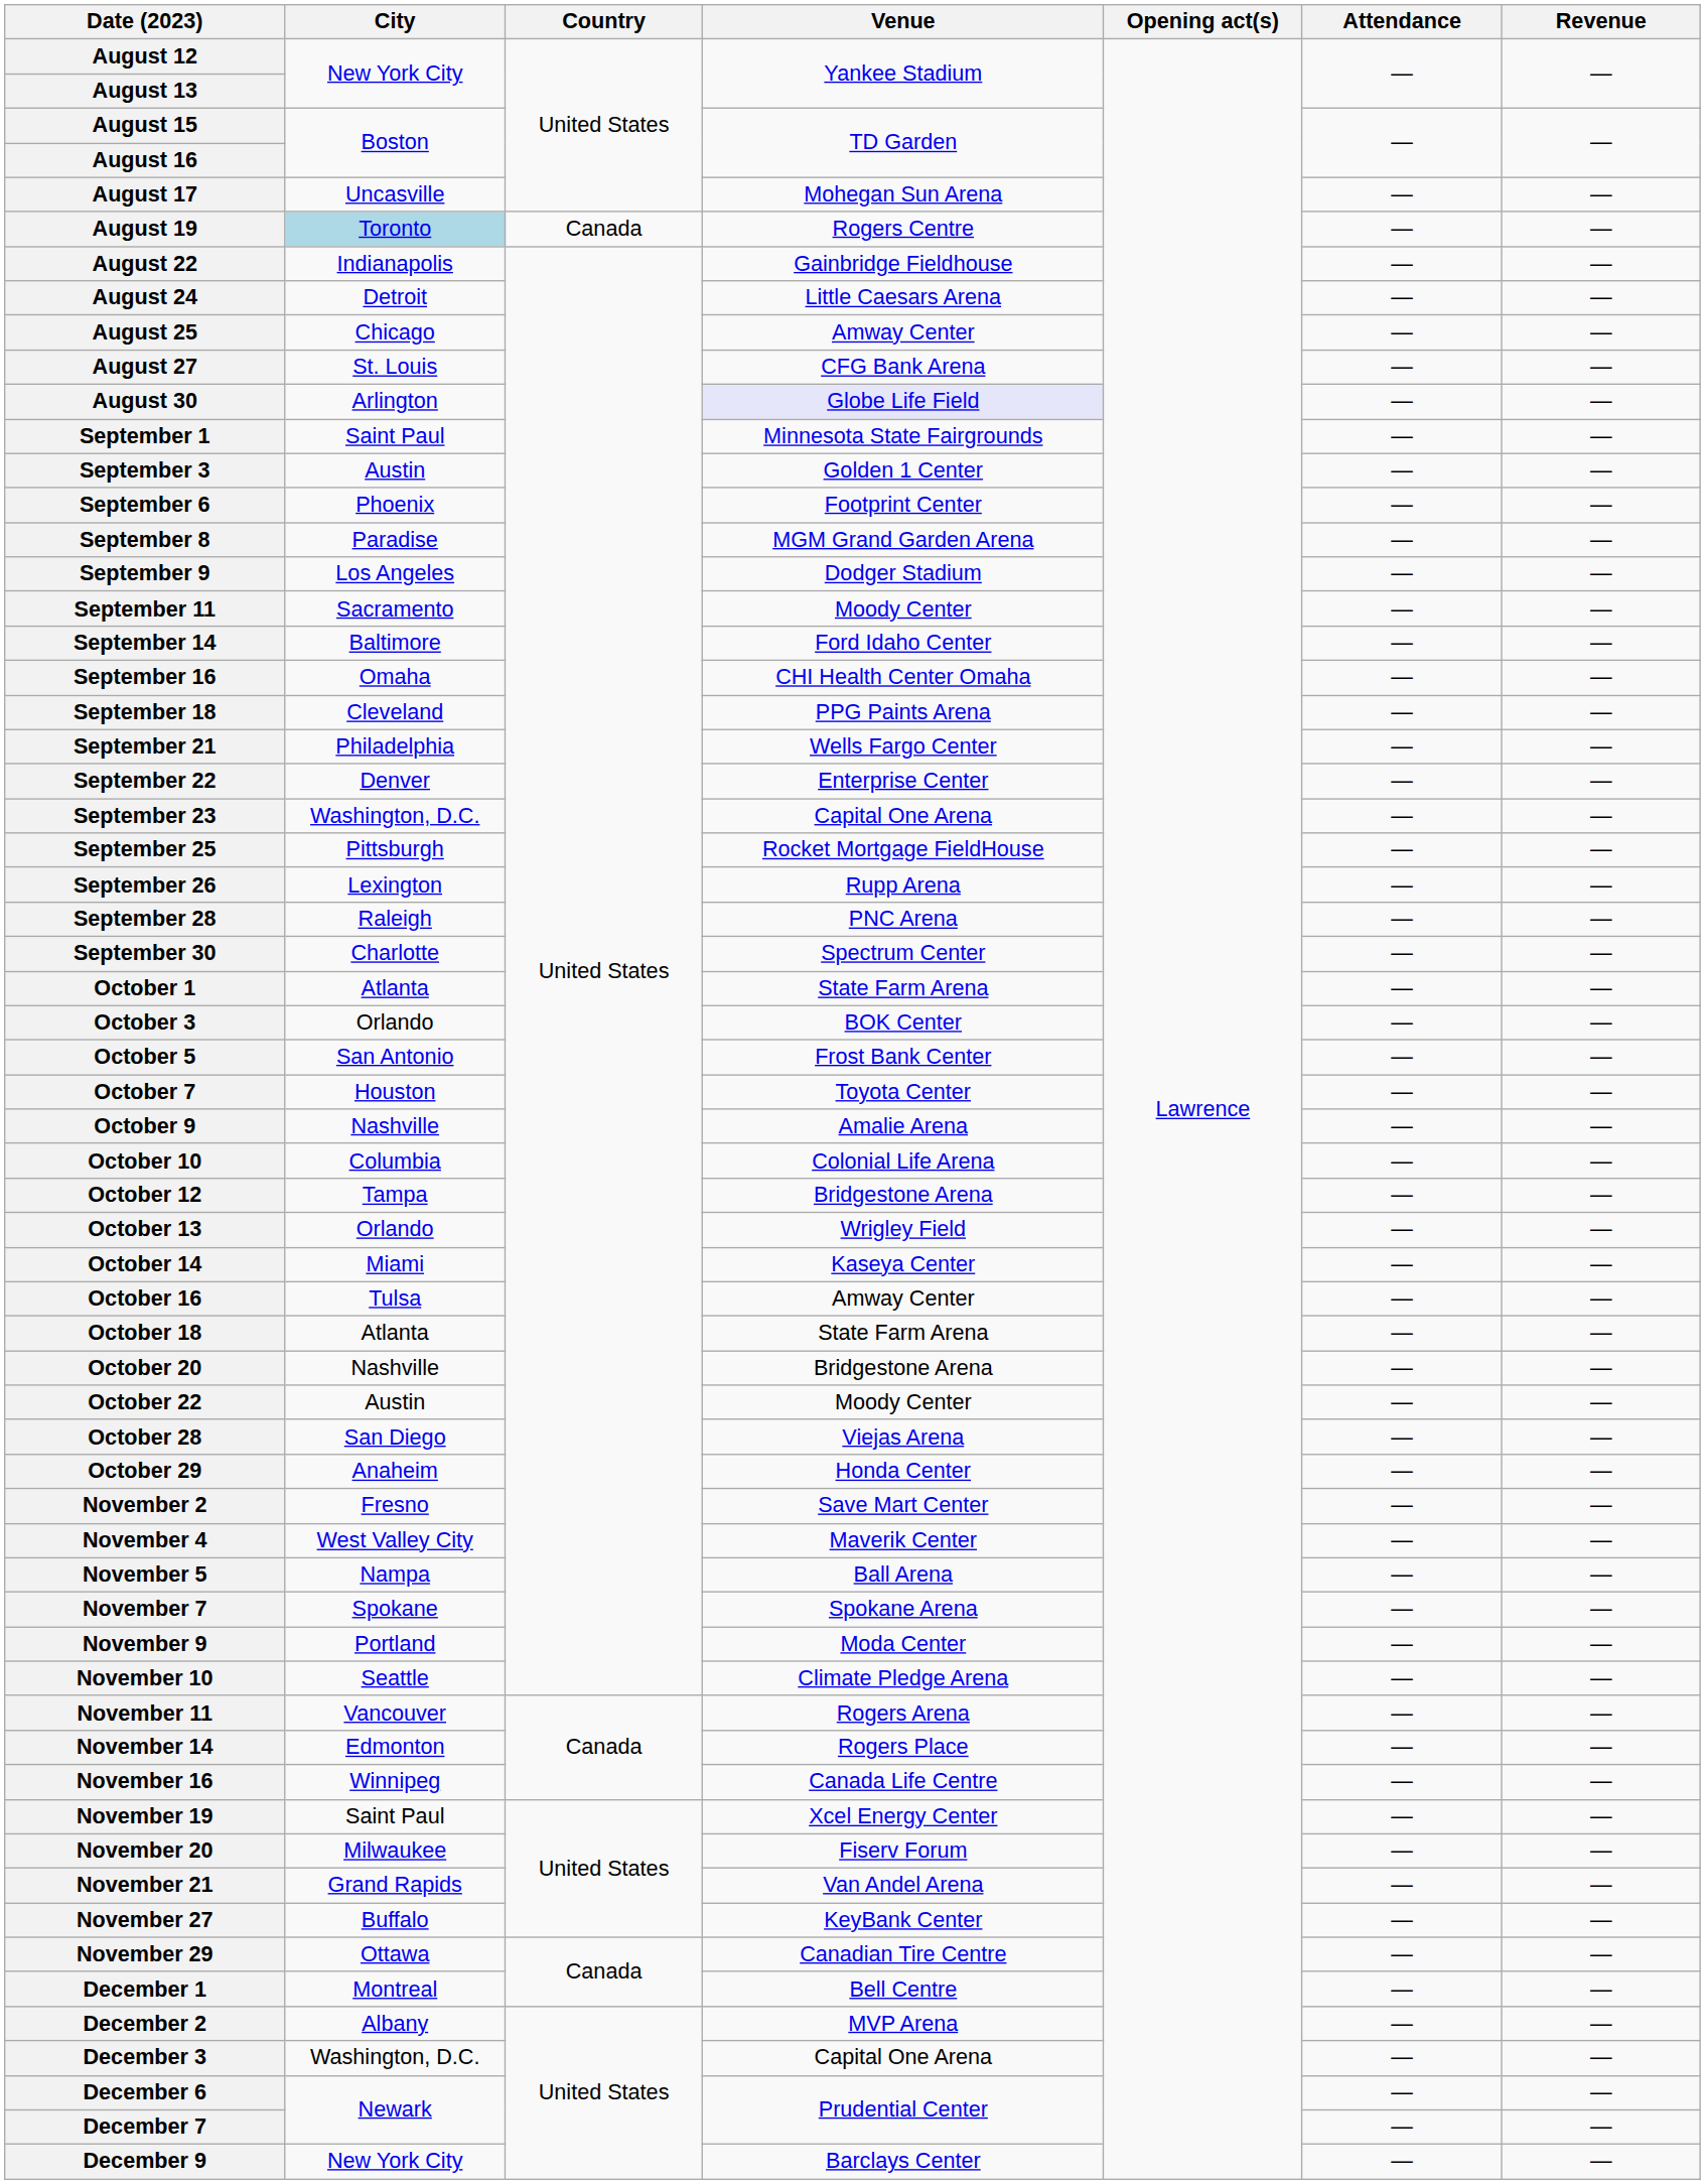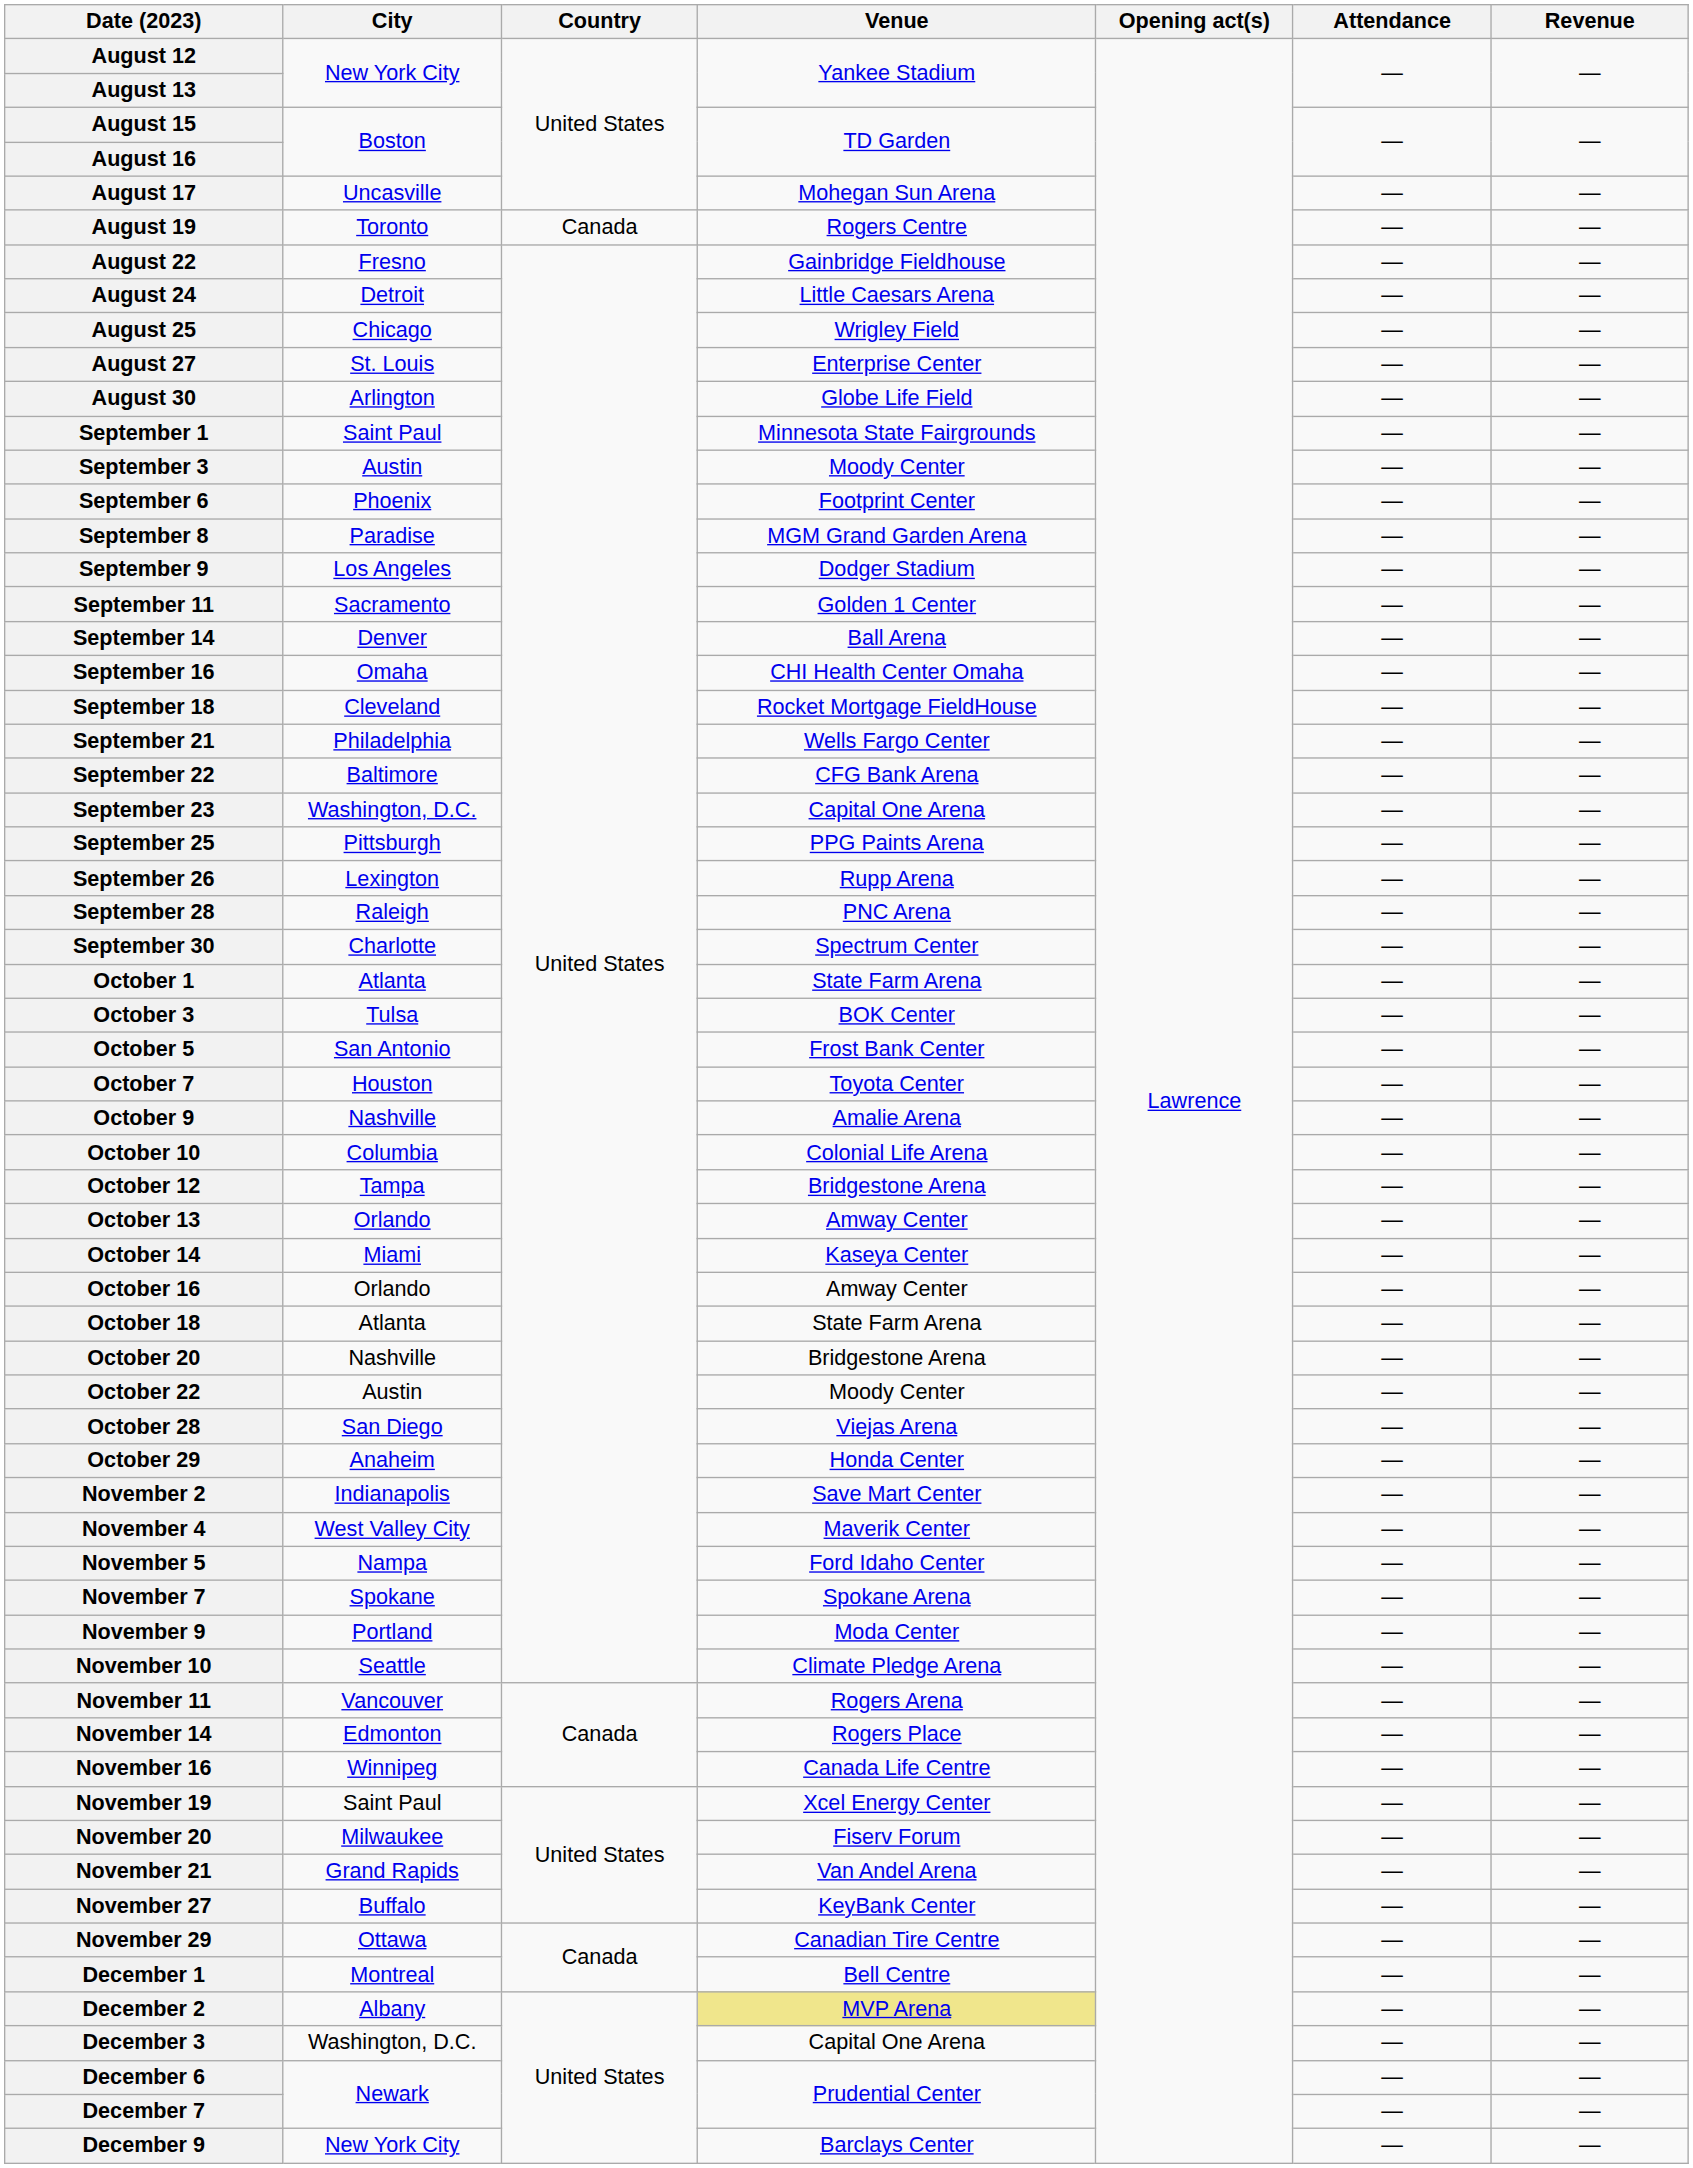August 19 | City: lightblue background -> no background
August 22 | City: Indianapolis -> Fresno
August 25 | Venue: Amway Center -> Wrigley Field
August 27 | Venue: CFG Bank Arena -> Enterprise Center
August 30 | Venue: lavender background -> no background
September 3 | Venue: Golden 1 Center -> Moody Center
September 11 | Venue: Moody Center -> Golden 1 Center
September 14 | City: Baltimore -> Denver
September 14 | Venue: Ford Idaho Center -> Ball Arena
September 18 | Venue: PPG Paints Arena -> Rocket Mortgage FieldHouse
September 22 | City: Denver -> Baltimore
September 22 | Venue: Enterprise Center -> CFG Bank Arena
September 25 | Venue: Rocket Mortgage FieldHouse -> PPG Paints Arena
October 3 | City: Orlando -> Tulsa
October 13 | Venue: Wrigley Field -> Amway Center
October 16 | City: Tulsa -> Orlando
November 2 | City: Fresno -> Indianapolis
November 5 | Venue: Ball Arena -> Ford Idaho Center
December 2 | Venue: no background -> khaki background
